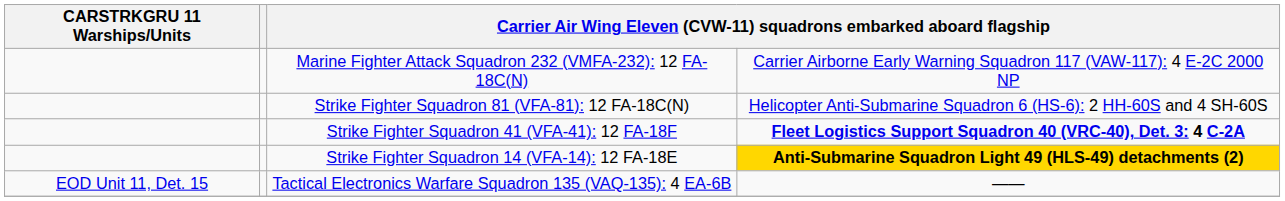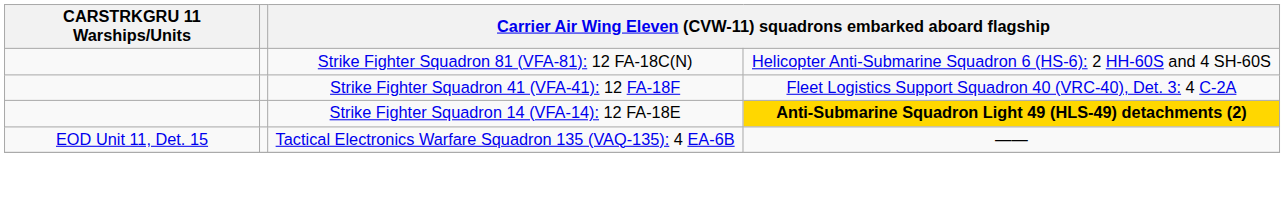- row: Marine Fighter Attack Squadron 232 (VMFA-232): 12 FA-18C(N) | Carrier Airborne Early Warning Squadron 117 (VAW-117): 4 E-2C 2000 NP
Strike Fighter Squadron 41 (VFA-41): 12 FA-18F | column 4: bold -> normal
